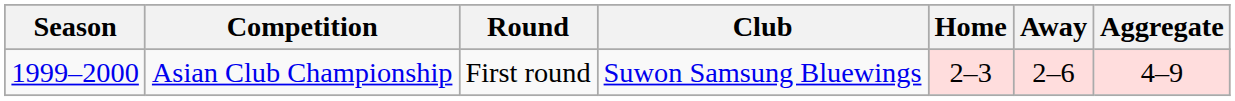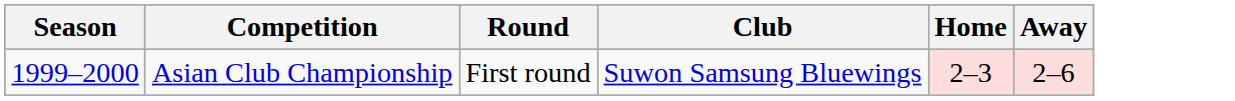- column: Aggregate | 4–9
